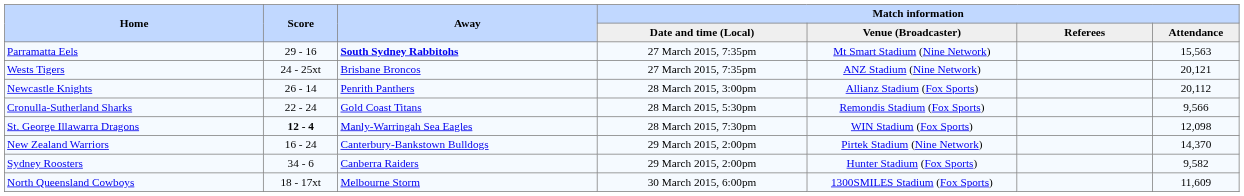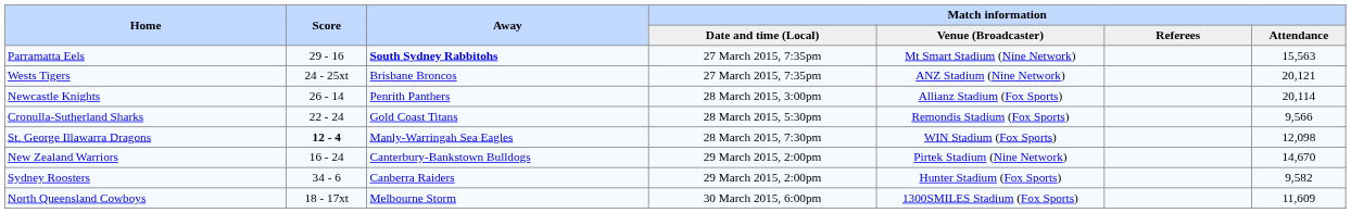Newcastle Knights | Match information / Attendance: 20,112 -> 20,114
New Zealand Warriors | Match information / Attendance: 14,370 -> 14,670
